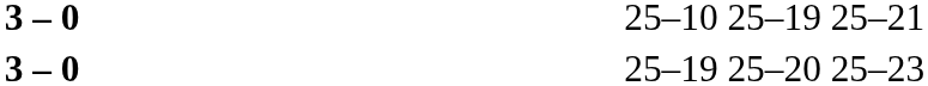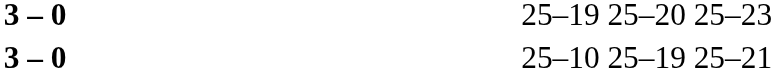rows swapped: 25–10 25–19 25–21 <-> 25–19 25–20 25–23
